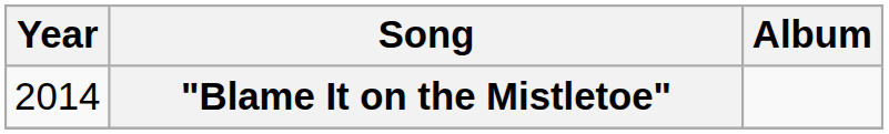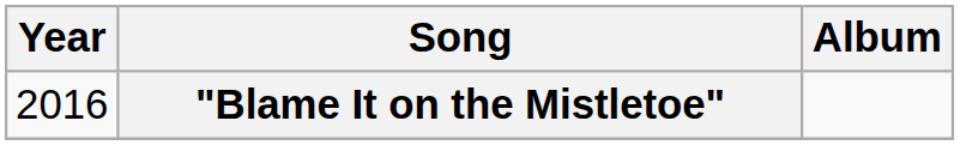"Blame It on the Mistletoe" | Year: 2014 -> 2016
